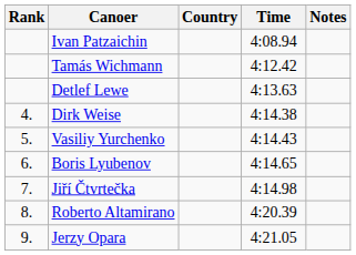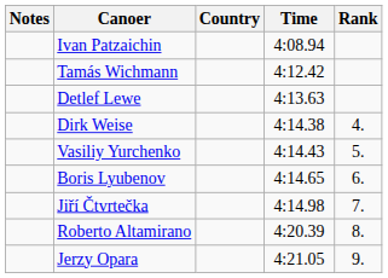columns swapped: Rank <-> Notes
